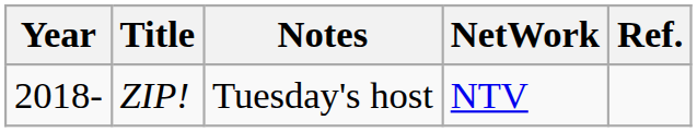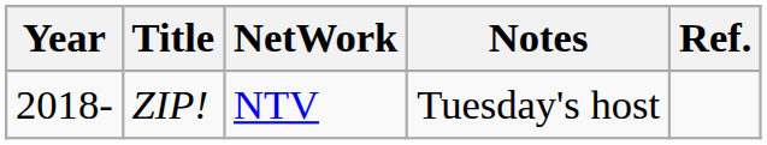columns swapped: NetWork <-> Notes
